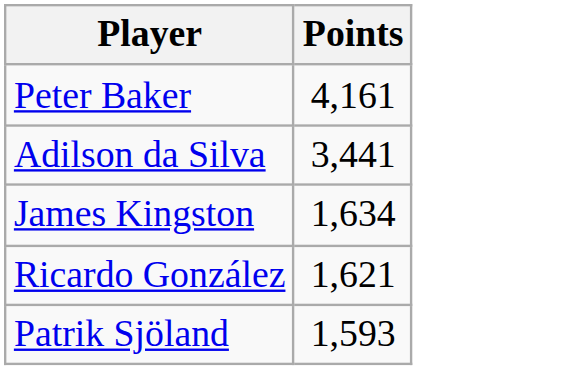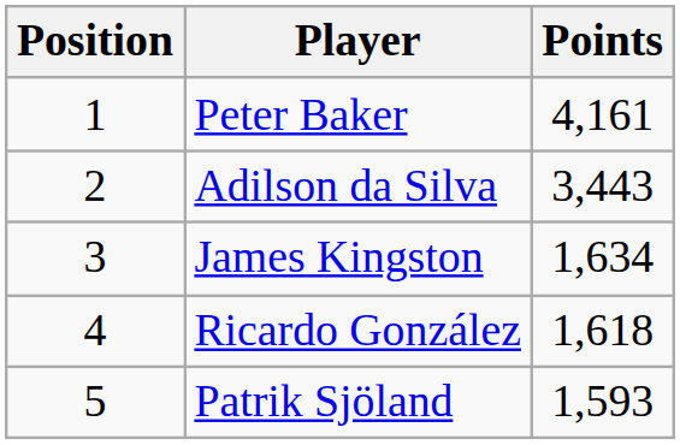+ column: Position | 1 | 2 | 3 | 4 | 5
Adilson da Silva | Points: 3,441 -> 3,443
Ricardo González | Points: 1,621 -> 1,618
